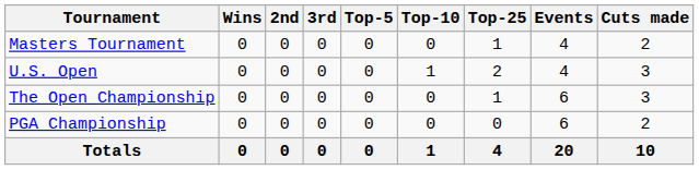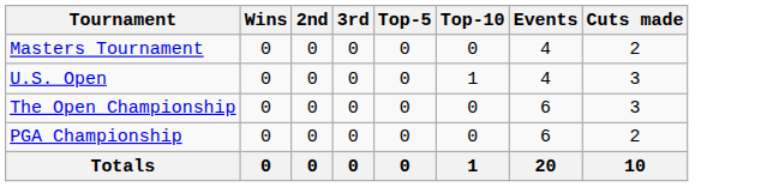- column: Top-25 | 1 | 2 | 1 | 0 | 4
